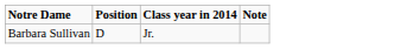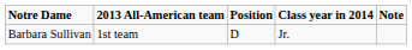+ column: 2013 All-American team | 1st team
